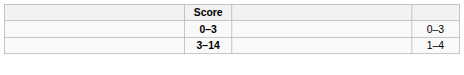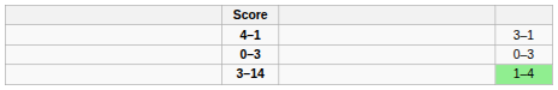+ row: 4–1 | 3–1
3–14 | column 4: no background -> lightgreen background
